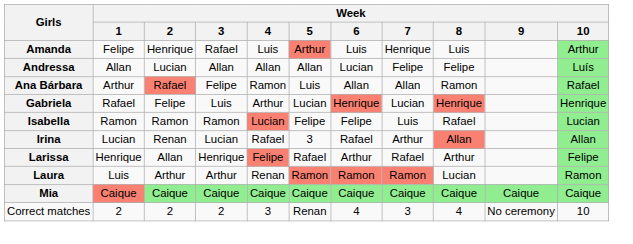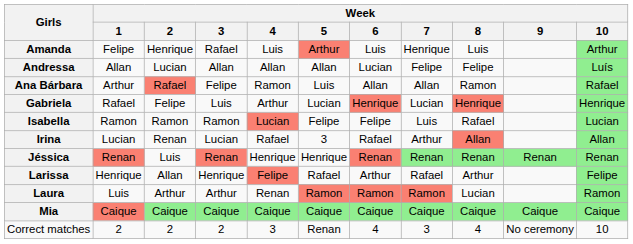+ row: Jéssica | Renan | Luis | Renan | Henrique | Henrique | Renan | Renan | Renan | Renan | Renan
